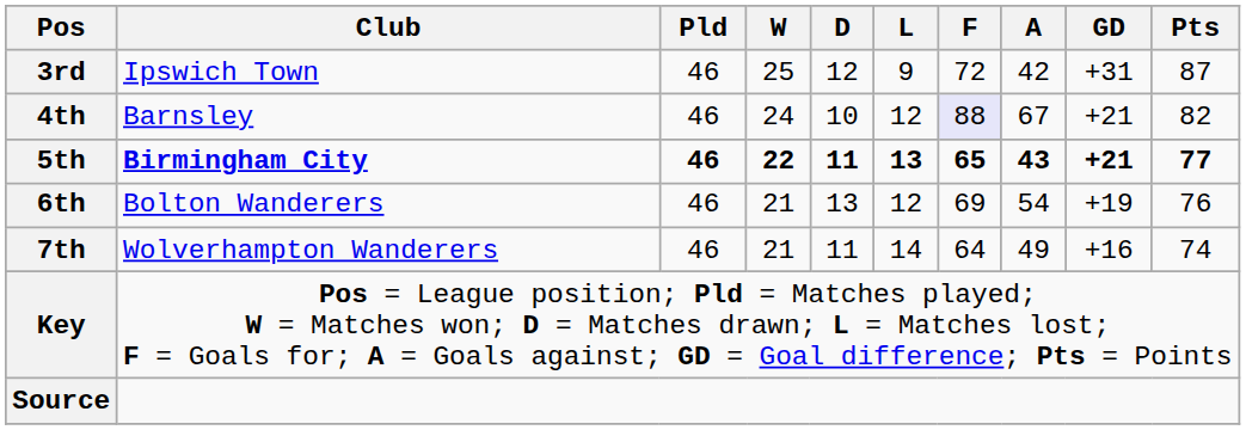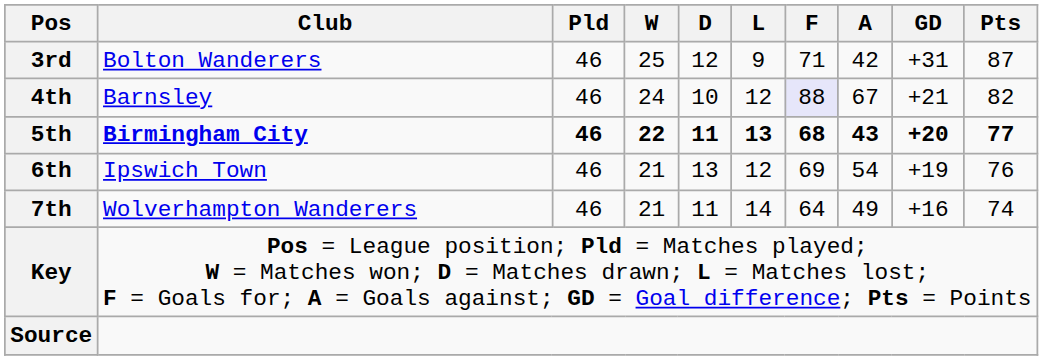3rd | Club: Ipswich Town -> Bolton Wanderers
3rd | F: 72 -> 71
5th | F: 65 -> 68
5th | GD: +21 -> +20
6th | Club: Bolton Wanderers -> Ipswich Town
